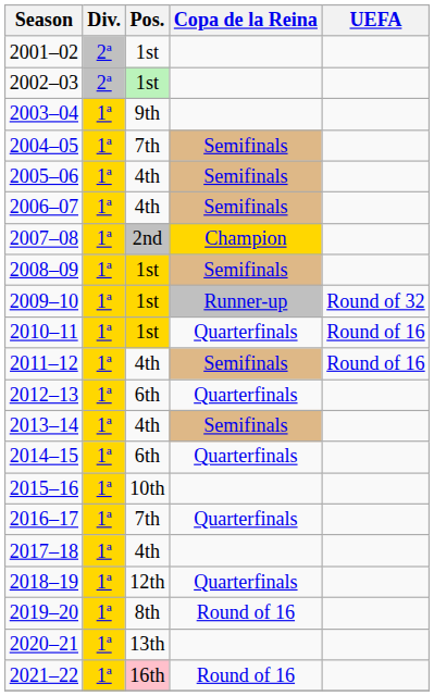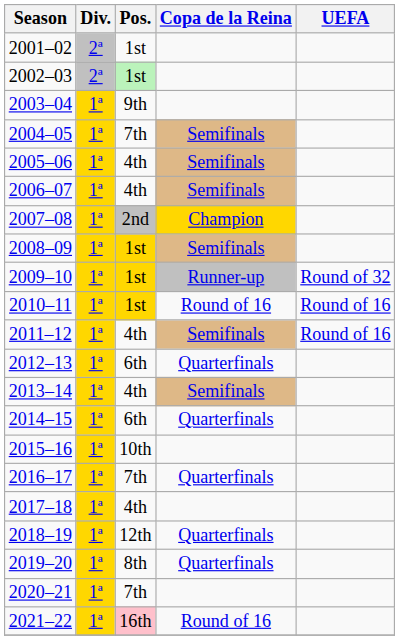2010–11 | Copa de la Reina: Quarterfinals -> Round of 16
2019–20 | Copa de la Reina: Round of 16 -> Quarterfinals
2020–21 | Pos.: 13th -> 7th
